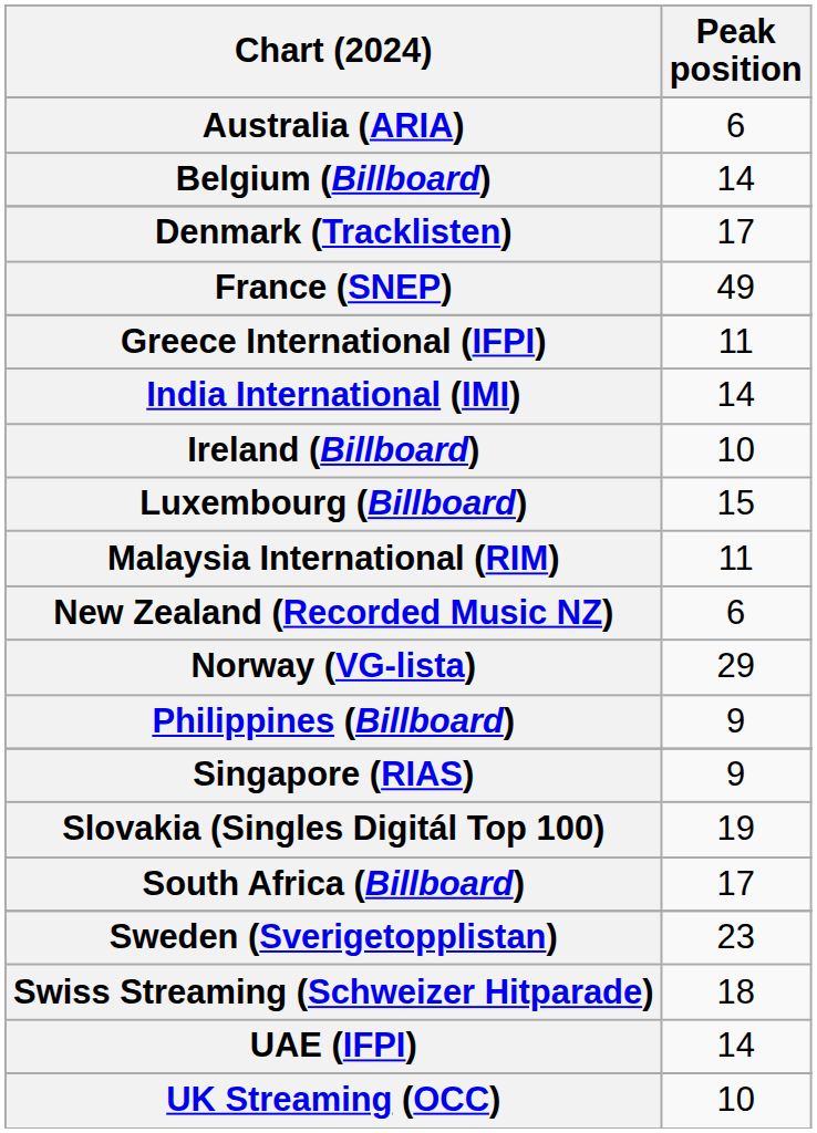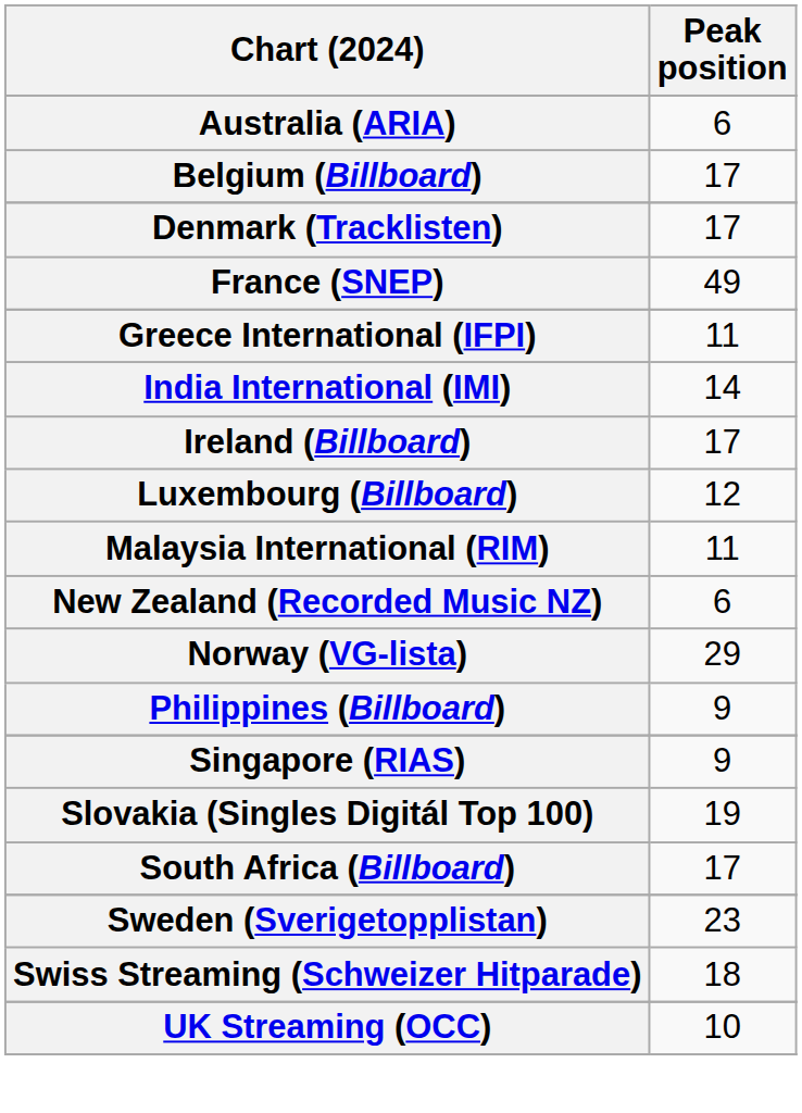Belgium (Billboard) | Peak position: 14 -> 17
Ireland (Billboard) | Peak position: 10 -> 17
Luxembourg (Billboard) | Peak position: 15 -> 12
- row: UAE (IFPI) | 14
